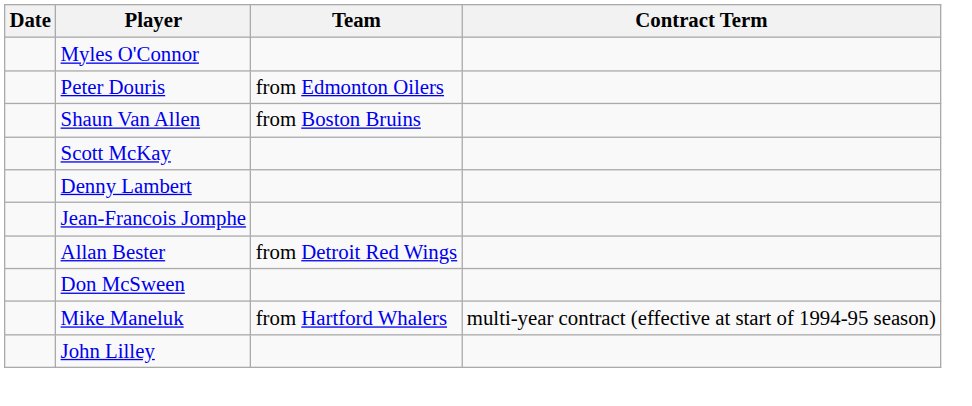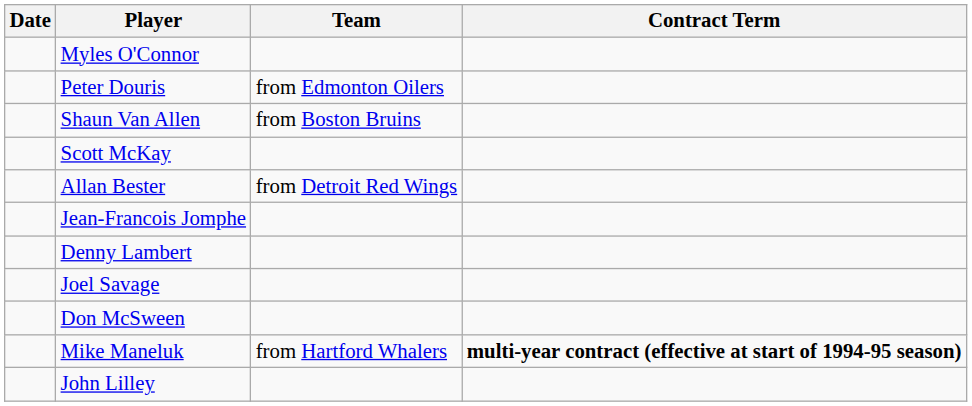rows swapped: Denny Lambert <-> Allan Bester
+ row: Joel Savage
Mike Maneluk | Contract Term: normal -> bold
